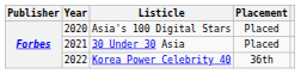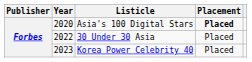Asia's 100 Digital Stars | Placement: normal -> bold
30 Under 30 Asia | Year: 2021 -> 2022
Korea Power Celebrity 40 | Year: 2022 -> 2023
Korea Power Celebrity 40 | Placement: 36th -> Placed
